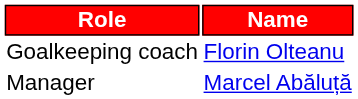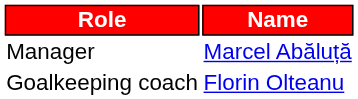rows swapped: Manager <-> Goalkeeping coach
